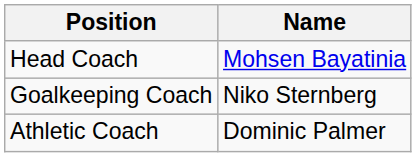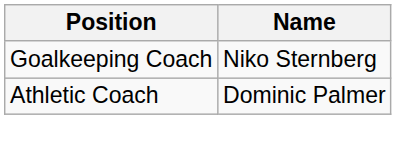- row: Head Coach | Mohsen Bayatinia
